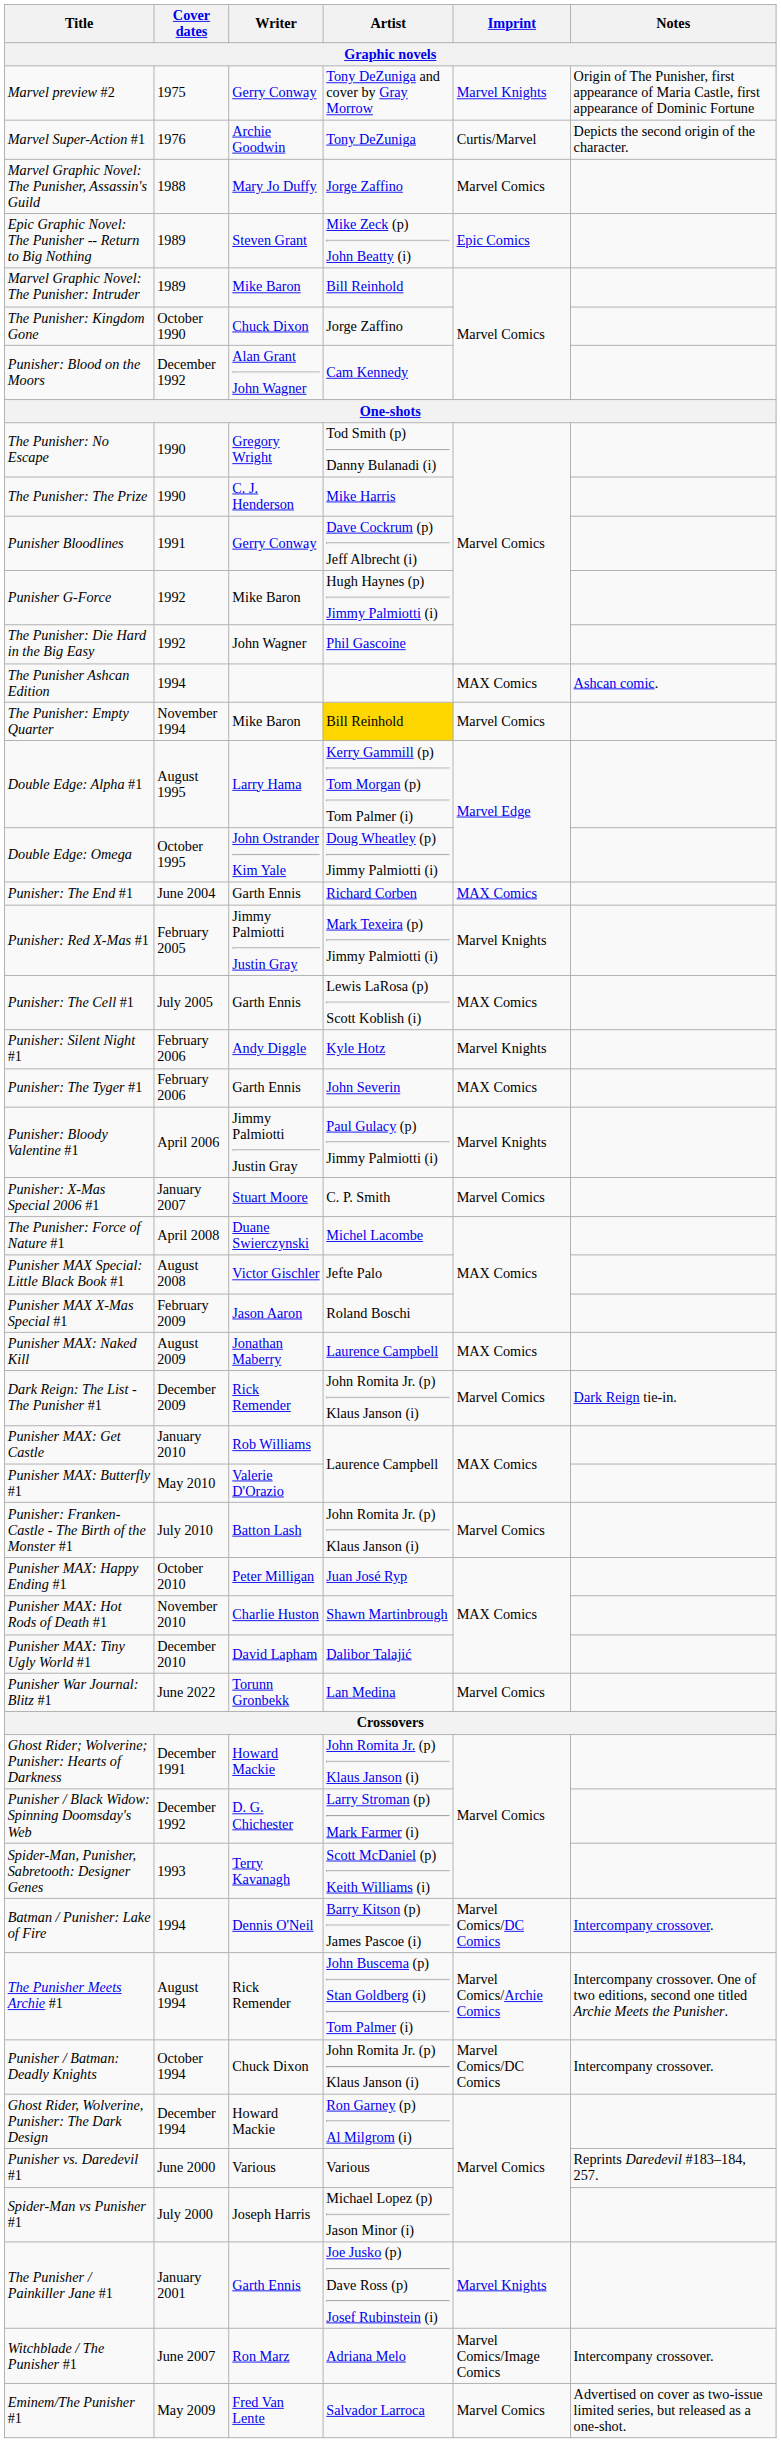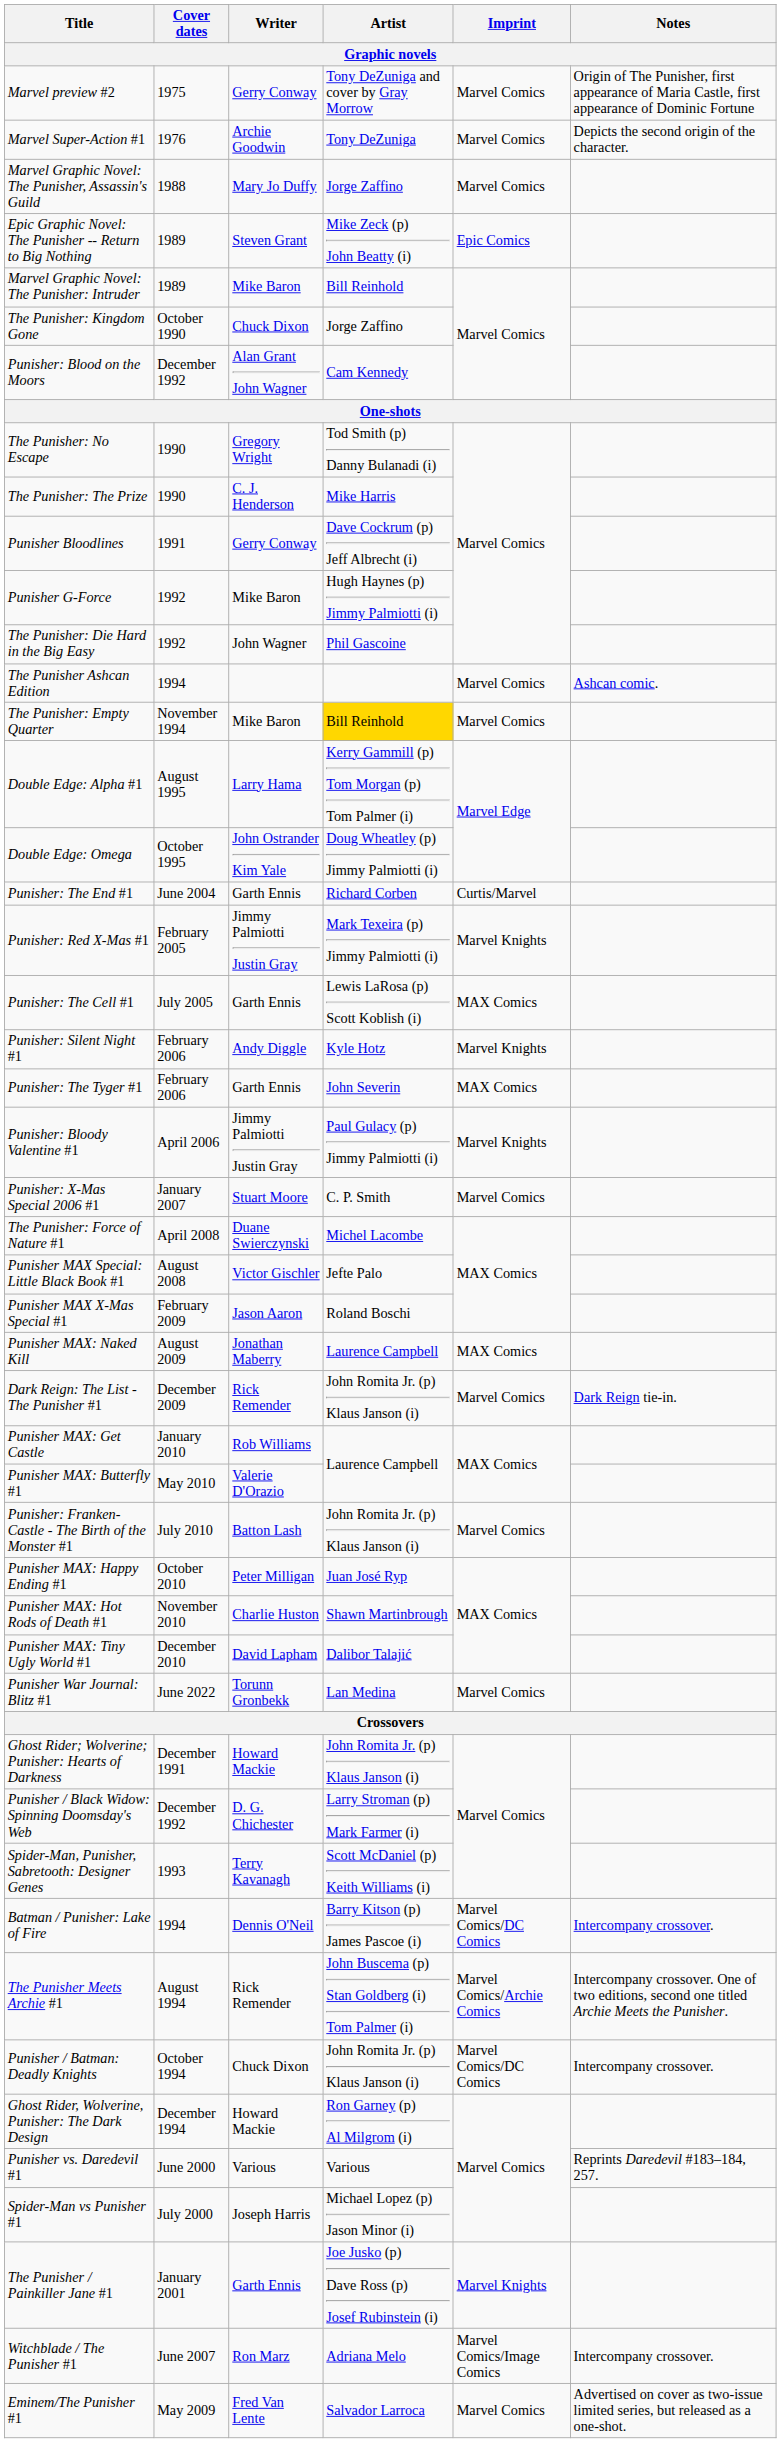Marvel preview #2 | Imprint: Marvel Knights -> Marvel Comics
Marvel Super-Action #1 | Imprint: Curtis/Marvel -> Marvel Comics
The Punisher Ashcan Edition | Imprint: MAX Comics -> Marvel Comics
Punisher: The End #1 | Imprint: MAX Comics -> Curtis/Marvel
